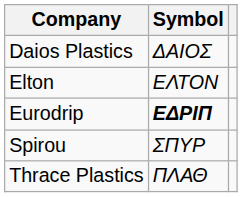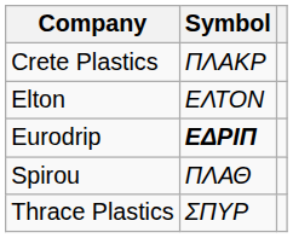+ row: Crete Plastics | ΠΛΑΚΡ
- row: Daios Plastics | ΔΑΙΟΣ
Spirou | Symbol: ΣΠΥΡ -> ΠΛΑΘ
Thrace Plastics | Symbol: ΠΛΑΘ -> ΣΠΥΡ
